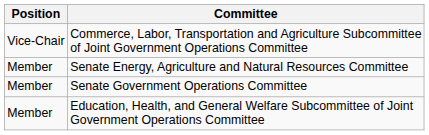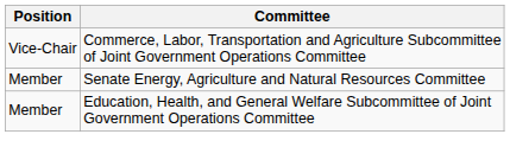- row: Member | Senate Government Operations Committee
